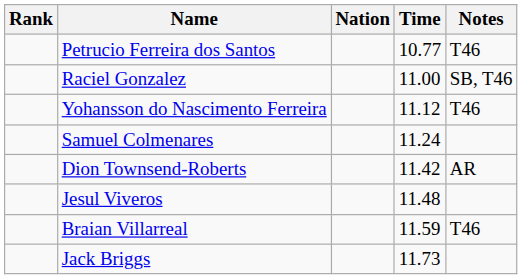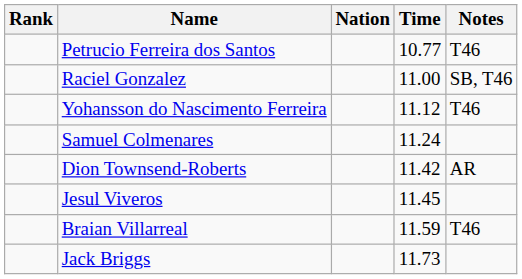Jesul Viveros | Time: 11.48 -> 11.45
